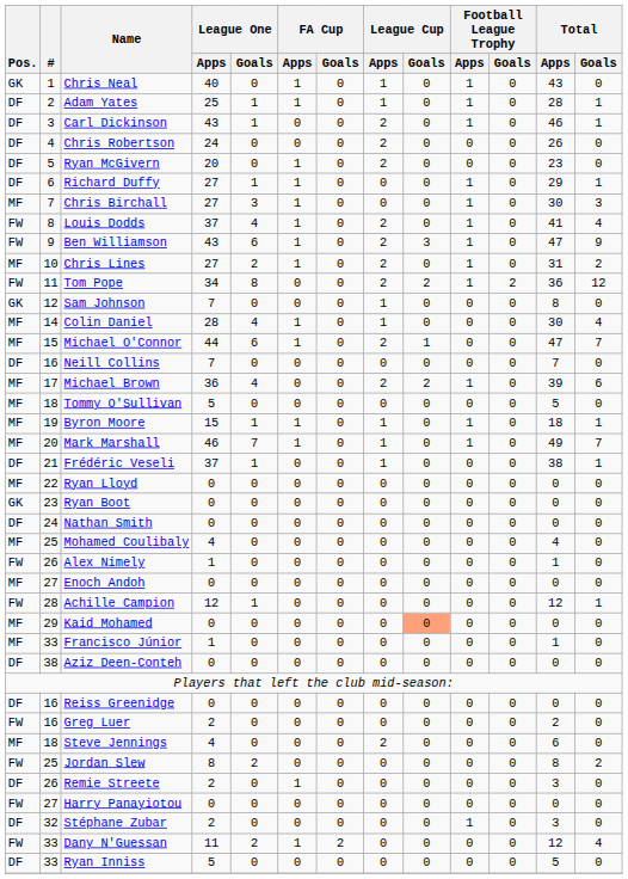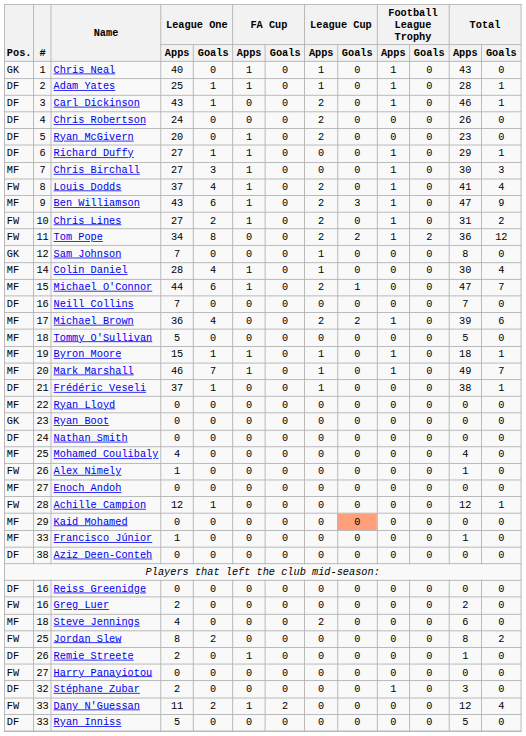Ben Williamson | Pos.: FW -> MF
Chris Lines | Pos.: MF -> FW
Remie Streete | Total / Apps: 3 -> 1
